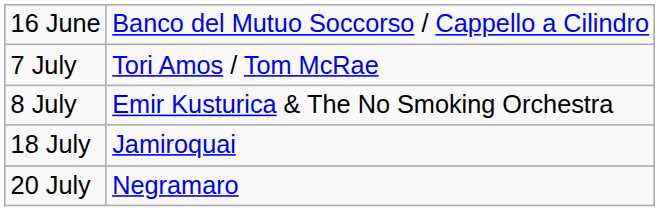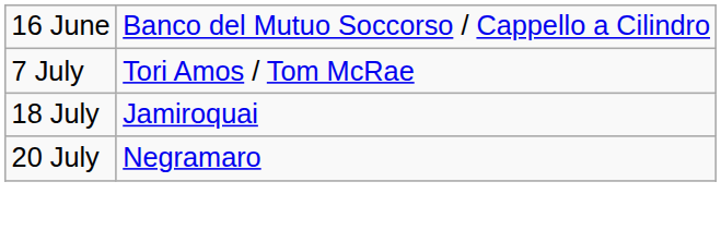- row: 8 July | Emir Kusturica & The No Smoking Orchestra
